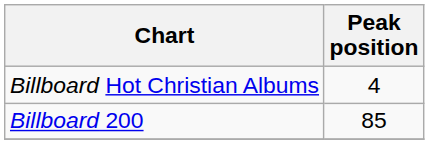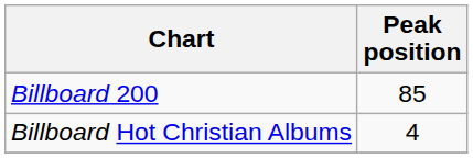rows swapped: Billboard 200 <-> Billboard Hot Christian Albums
